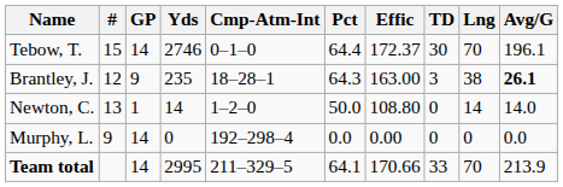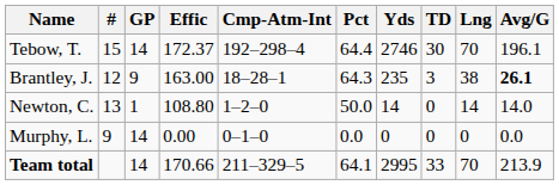columns swapped: Effic <-> Yds
Tebow, T. | Cmp-Atm-Int: 0–1–0 -> 192–298–4
Murphy, L. | Cmp-Atm-Int: 192–298–4 -> 0–1–0
